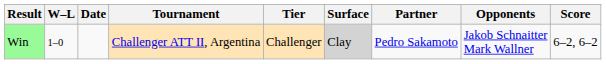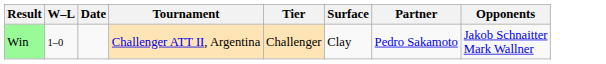- column: Score | 6–2, 6–2
Win | Surface: lightgrey background -> no background
